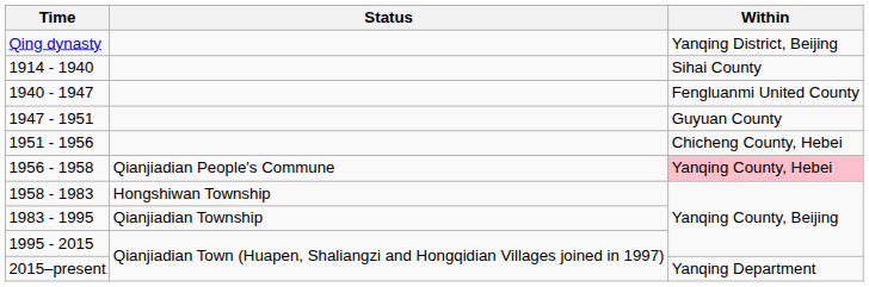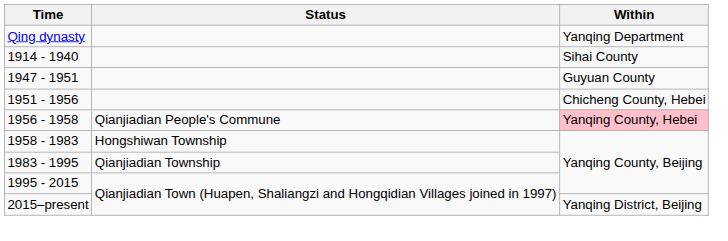Qing dynasty | Within: Yanqing District, Beijing -> Yanqing Department
- row: 1940 - 1947 | Fengluanmi United County
2015–present | Within: Yanqing Department -> Yanqing District, Beijing
